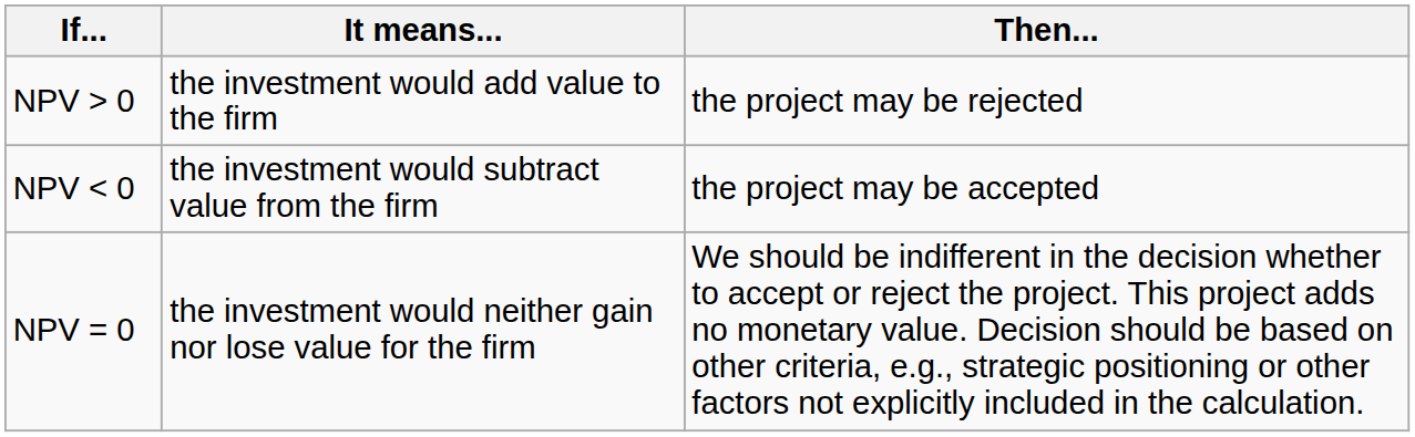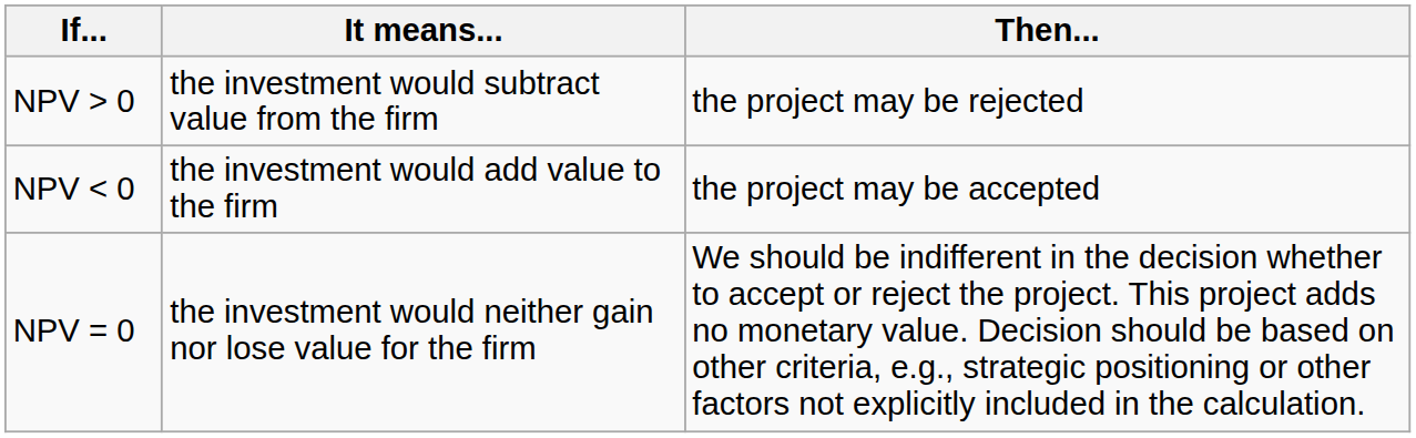NPV > 0 | It means...: the investment would add value to the firm -> the investment would subtract value from the firm
NPV < 0 | It means...: the investment would subtract value from the firm -> the investment would add value to the firm
